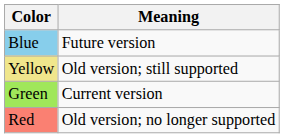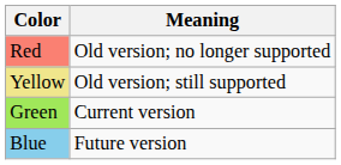rows swapped: Red <-> Blue
